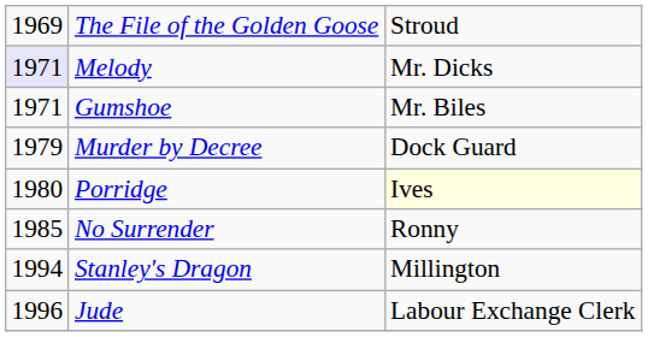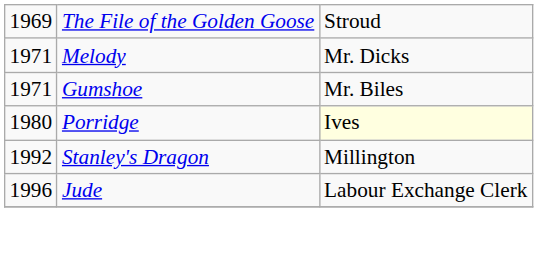Melody | column 1: lavender background -> no background
- row: 1979 | Murder by Decree | Dock Guard
- row: 1985 | No Surrender | Ronny
Stanley's Dragon | column 1: 1994 -> 1992
